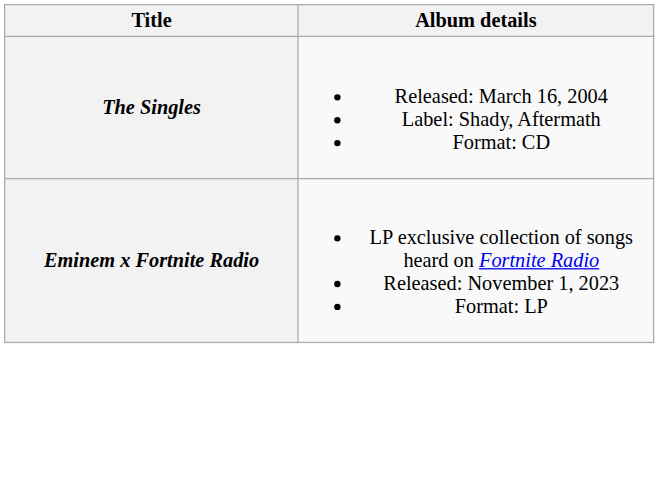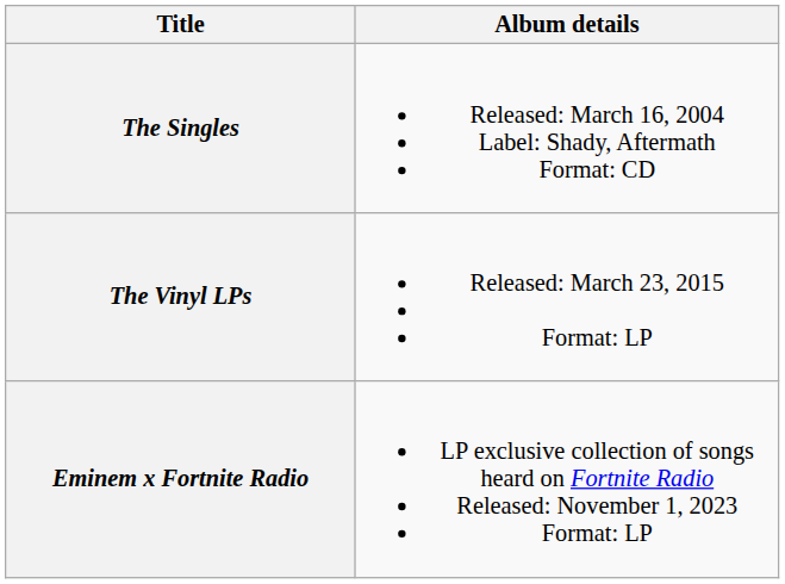+ row: The Vinyl LPs | Released: March 23, 2015 Format: LP
